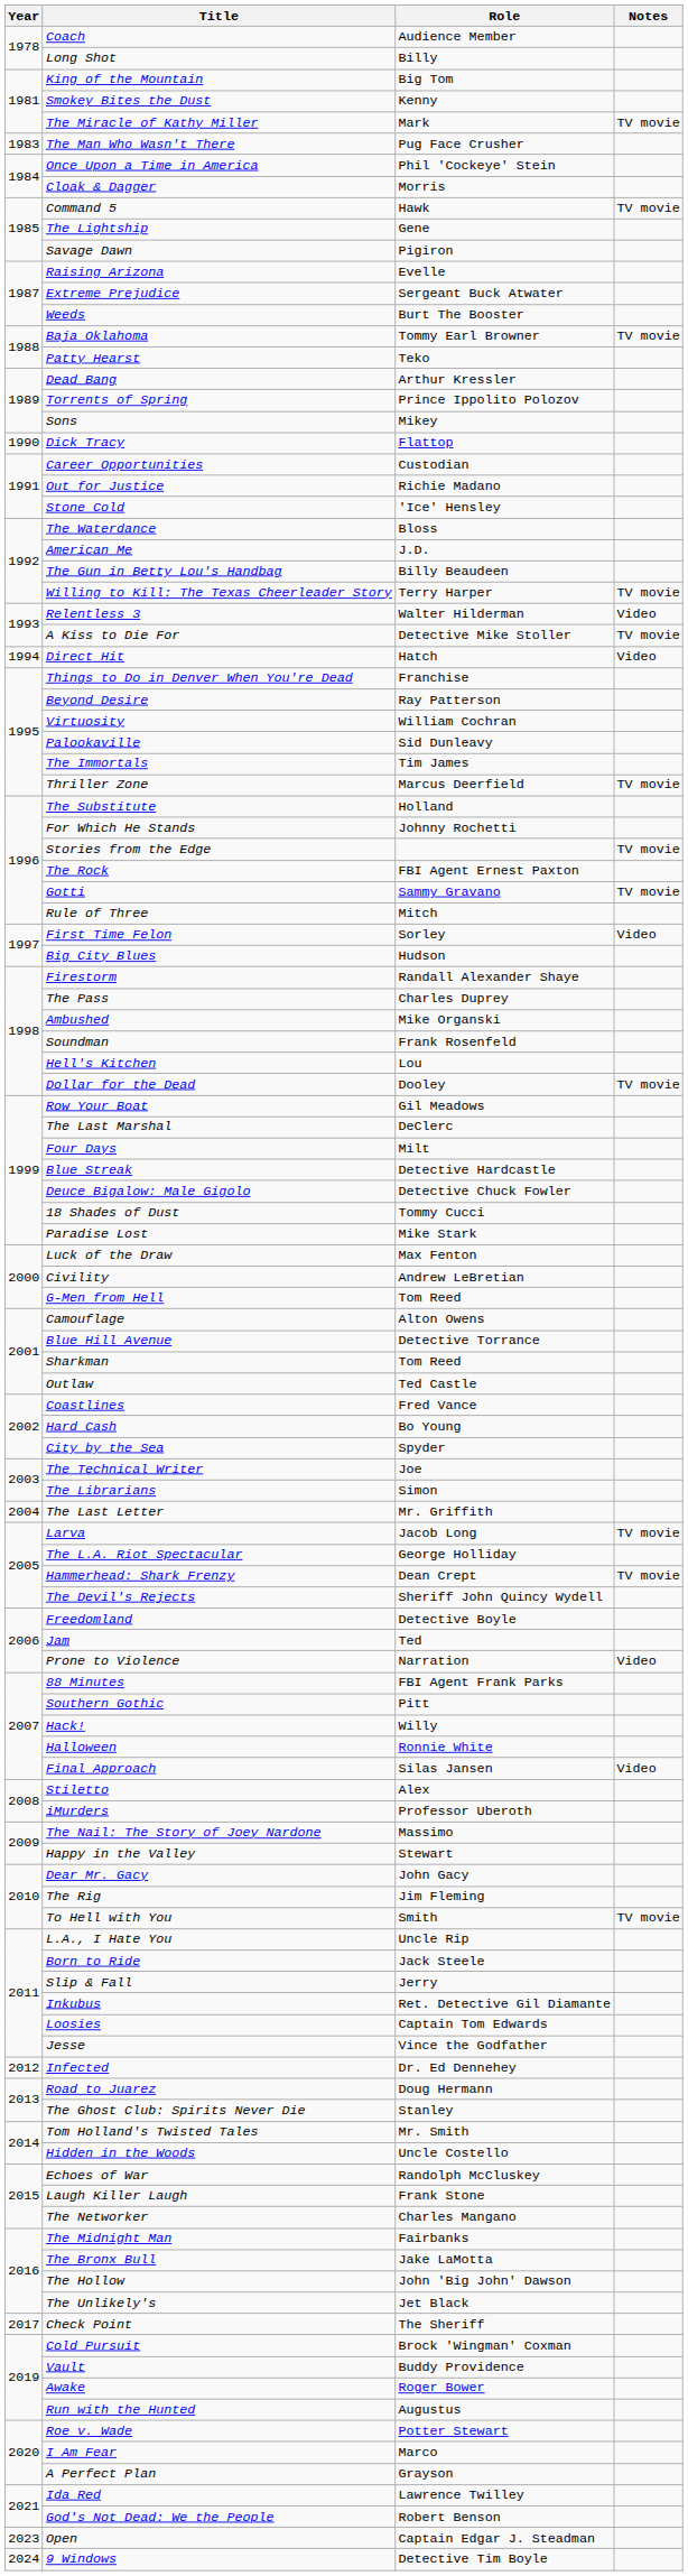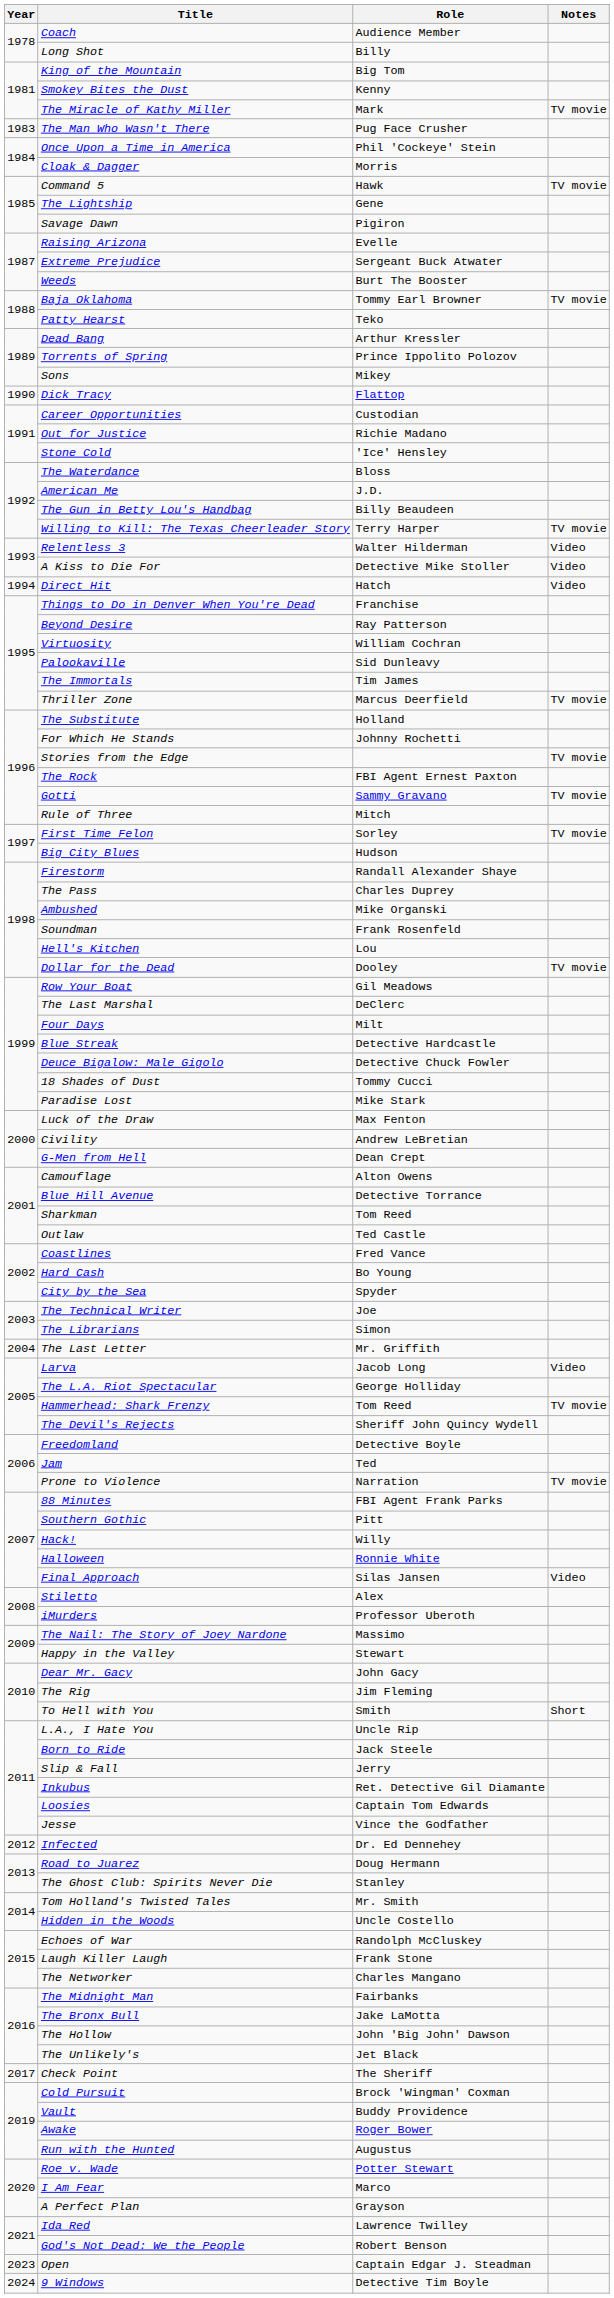A Kiss to Die For | Notes: TV movie -> Video
First Time Felon | Notes: Video -> TV movie
G-Men from Hell | Role: Tom Reed -> Dean Crept
Larva | Notes: TV movie -> Video
Hammerhead: Shark Frenzy | Role: Dean Crept -> Tom Reed
Prone to Violence | Notes: Video -> TV movie
To Hell with You | Notes: TV movie -> Short
